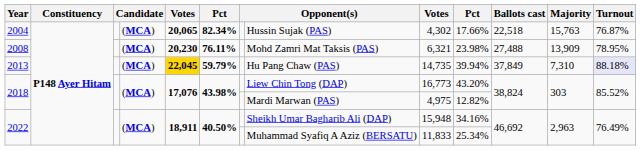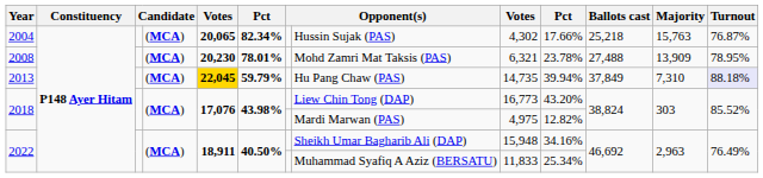2004 | Ballots cast: 22,518 -> 25,218
2008 | column 6: 76.11% -> 78.01%
2008 | column 10: 23.98% -> 23.78%
